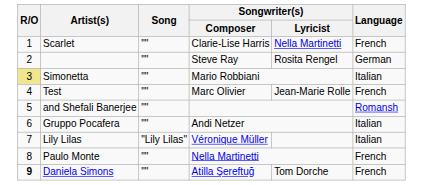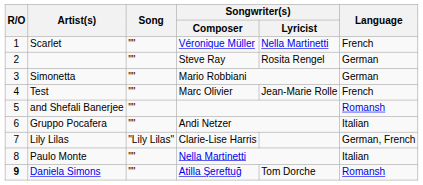Scarlet | Songwriter(s) / Composer: Clarie-Lise Harris -> Véronique Müller
Simonetta | R/O: khaki background -> no background
Simonetta | Language: Italian -> German
Lily Lilas | Songwriter(s) / Composer: Véronique Müller -> Clarie-Lise Harris
Lily Lilas | Language: Italian -> German, French
Paulo Monte | Language: French -> Italian
Daniela Simons | Language: French -> Romansh
